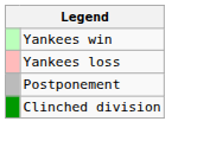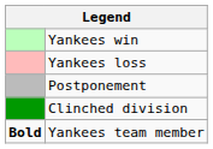+ row: Bold | Yankees team member
